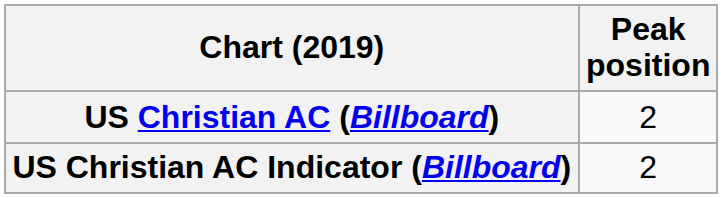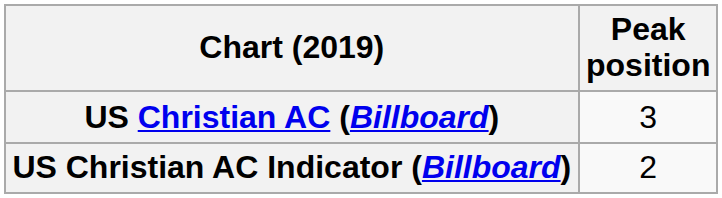US Christian AC (Billboard) | Peak position: 2 -> 3
